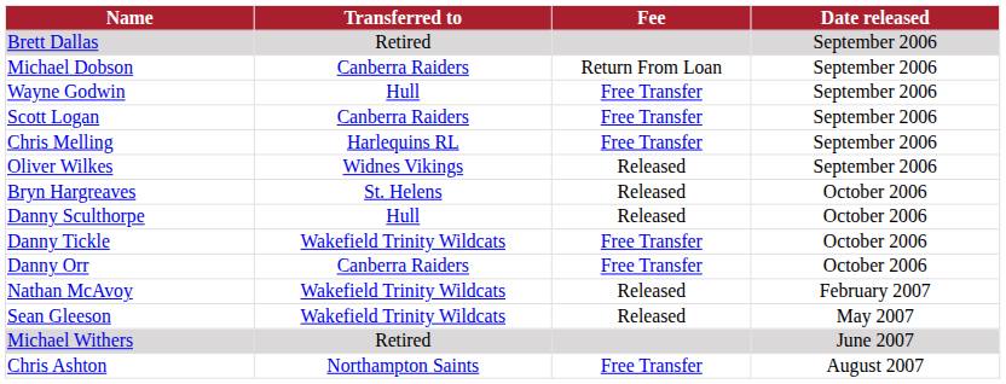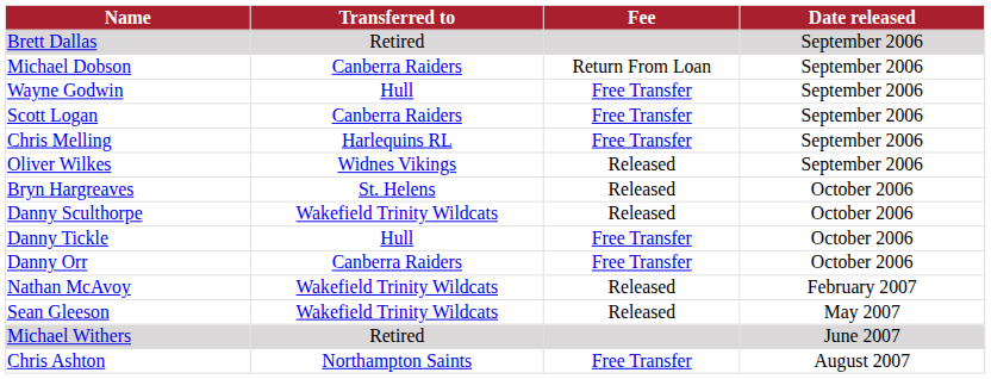Danny Sculthorpe | Transferred to: Hull -> Wakefield Trinity Wildcats
Danny Tickle | Transferred to: Wakefield Trinity Wildcats -> Hull
